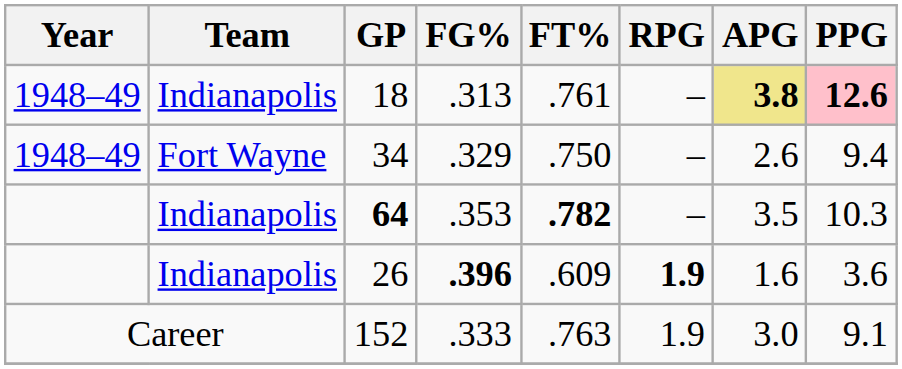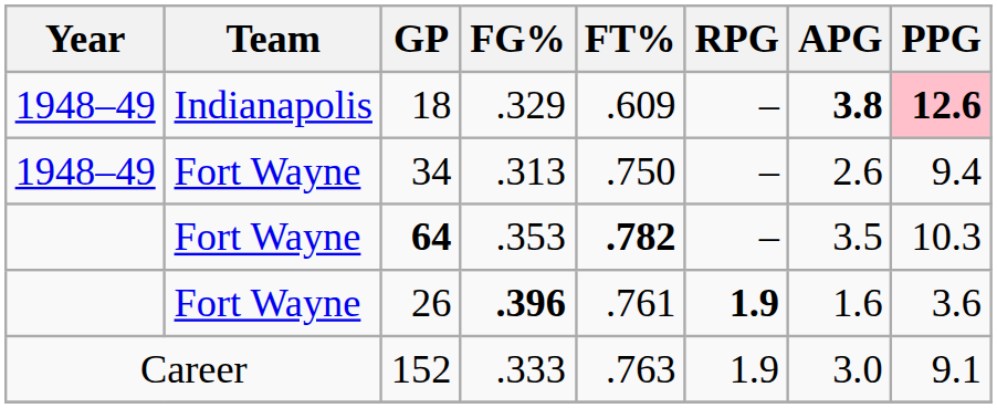18 | FG%: .313 -> .329
18 | FT%: .761 -> .609
18 | APG: khaki background -> no background
34 | FG%: .329 -> .313
64 | Team: Indianapolis -> Fort Wayne
26 | Team: Indianapolis -> Fort Wayne
26 | FT%: .609 -> .761
